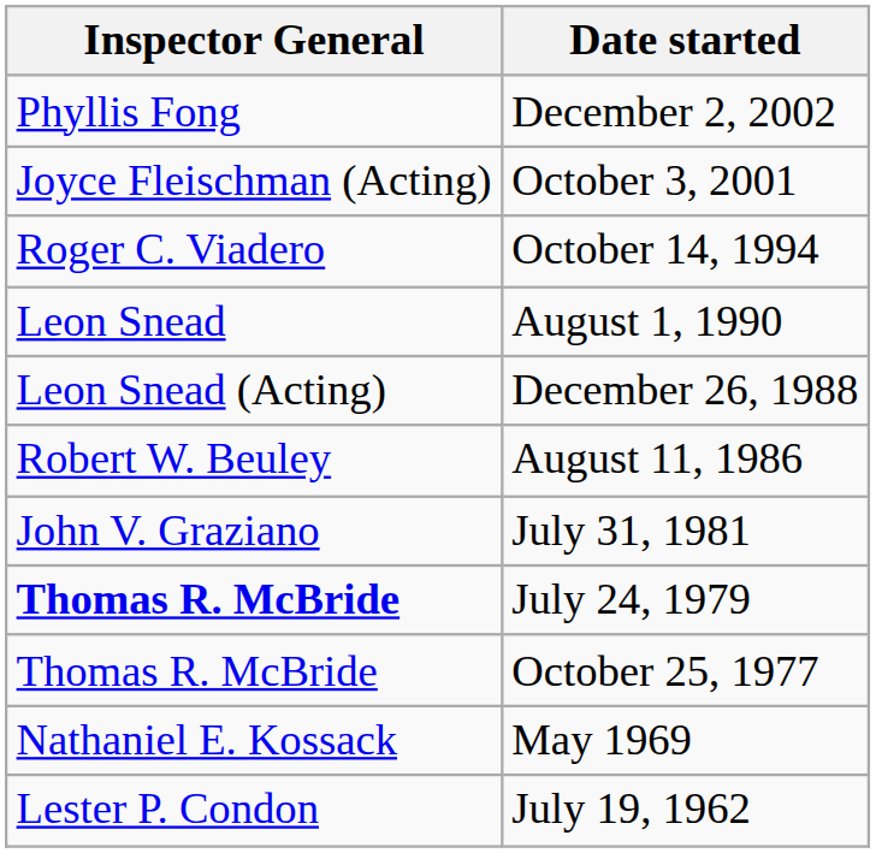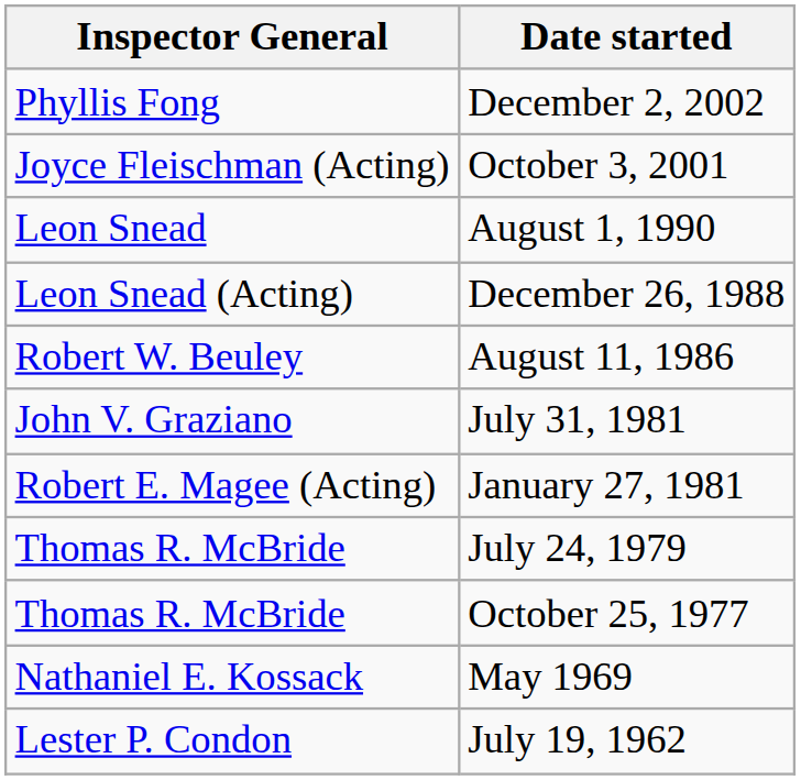- row: Roger C. Viadero | October 14, 1994
+ row: Robert E. Magee (Acting) | January 27, 1981
July 24, 1979 | Inspector General: bold -> normal
